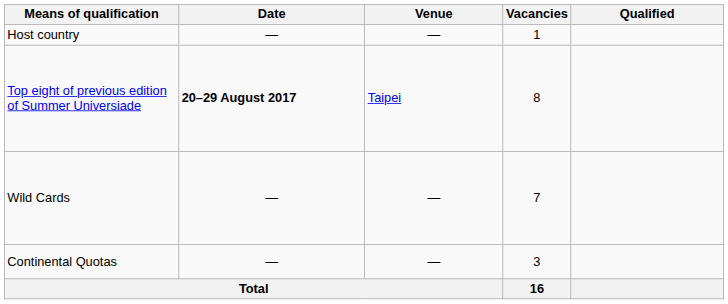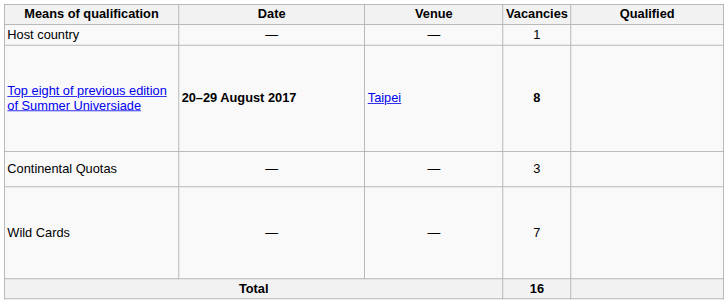Top eight of previous edition of Summer Universiade | Vacancies: normal -> bold
rows swapped: Continental Quotas <-> Wild Cards
